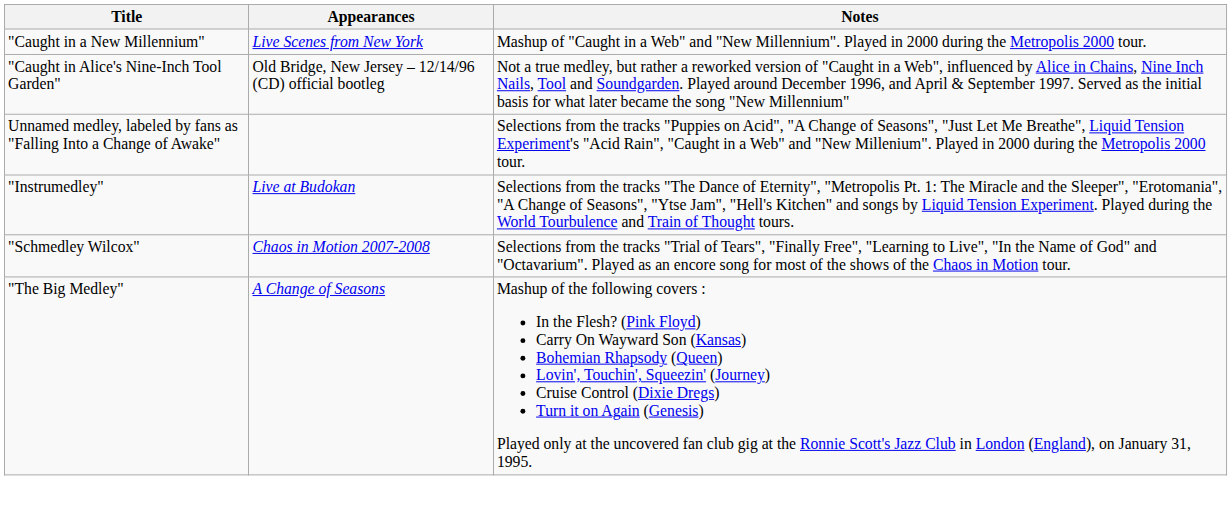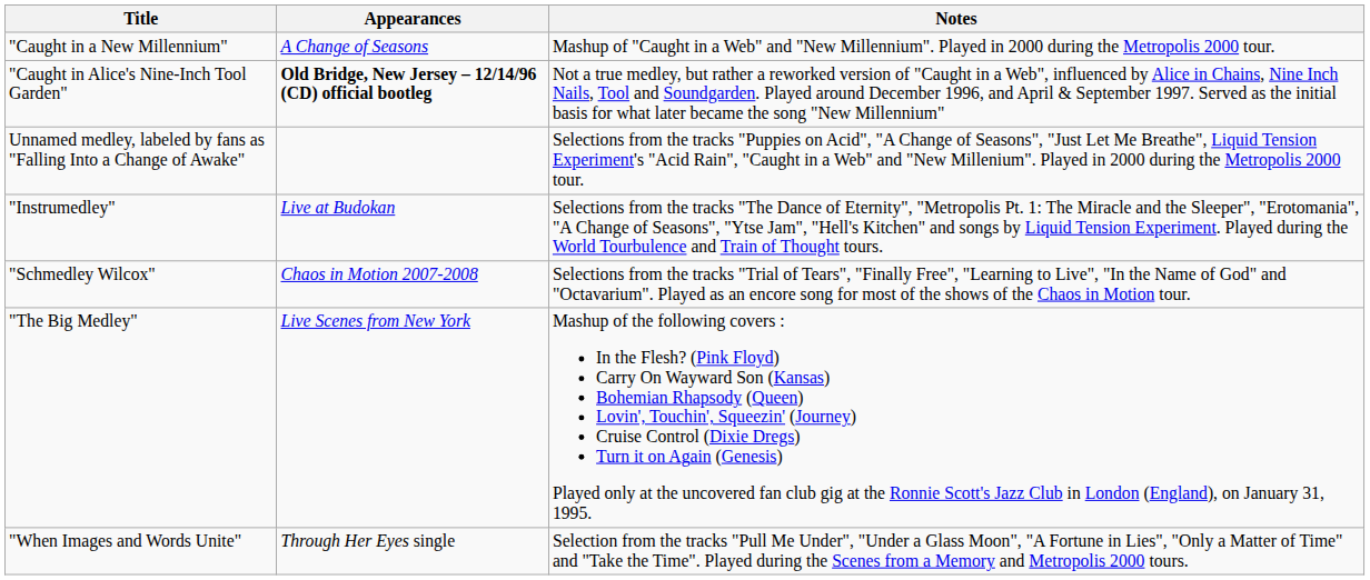"Caught in a New Millennium" | Appearances: Live Scenes from New York -> A Change of Seasons
"Caught in Alice's Nine-Inch Tool Garden" | Appearances: normal -> bold
"The Big Medley" | Appearances: A Change of Seasons -> Live Scenes from New York
+ row: "When Images and Words Unite" | Through Her Eyes single | Selection from the tracks "Pull Me Under", "Under a Glass Moon", "A Fortune in Lies", "Only a Matter of Time" and "Take the Time". Played during the Scenes from a Memory and Metropolis 2000 tours.
